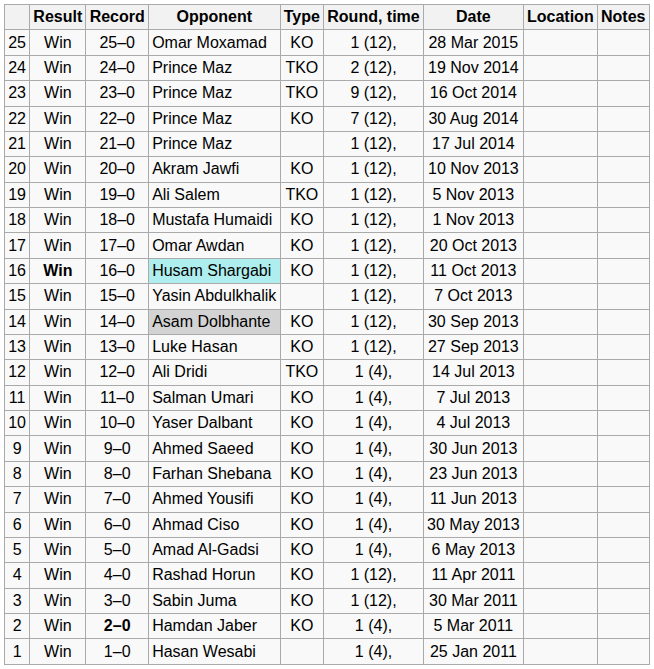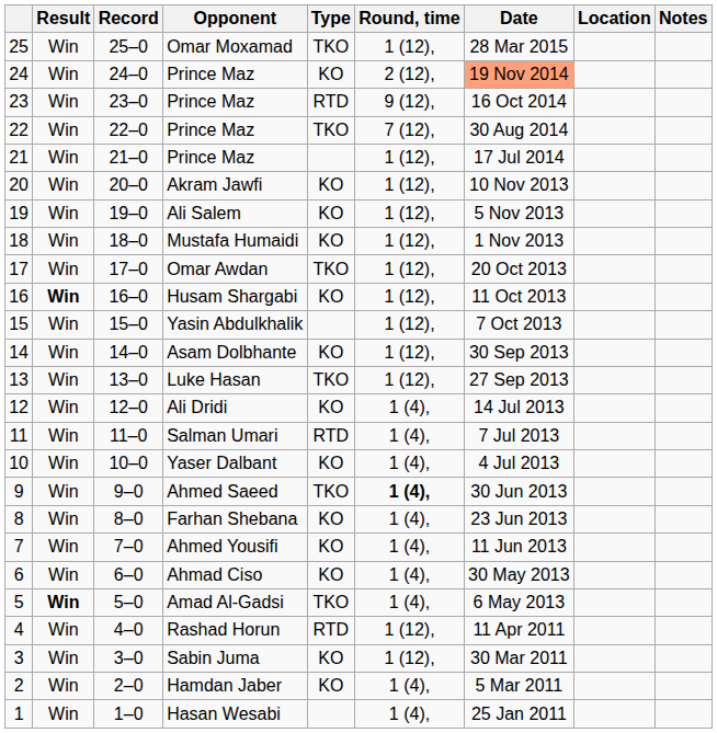25 | Type: KO -> TKO
24 | Type: TKO -> KO
24 | Date: no background -> lightsalmon background
23 | Type: TKO -> RTD
22 | Type: KO -> TKO
19 | Type: TKO -> KO
17 | Type: KO -> TKO
16 | Opponent: paleturquoise background -> no background
14 | Opponent: lightgrey background -> no background
13 | Type: KO -> TKO
12 | Type: TKO -> KO
11 | Type: KO -> RTD
9 | Type: KO -> TKO
9 | Round, time: normal -> bold
5 | Result: normal -> bold
5 | Type: KO -> TKO
4 | Type: KO -> RTD
2 | Record: bold -> normal
